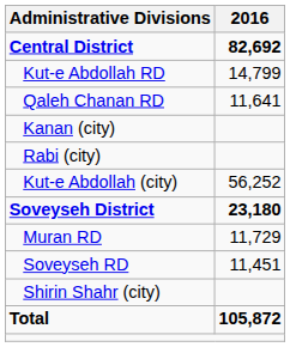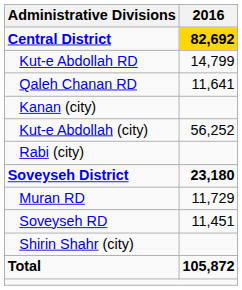Central District | 2016: no background -> gold background
rows swapped: Kut-e Abdollah (city) <-> Rabi (city)
